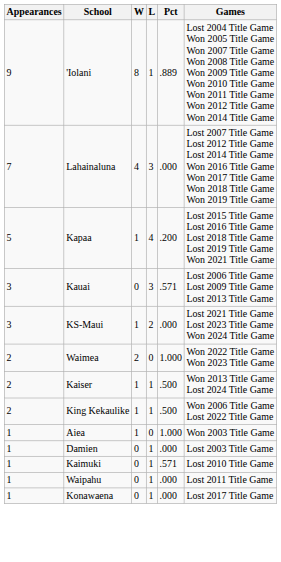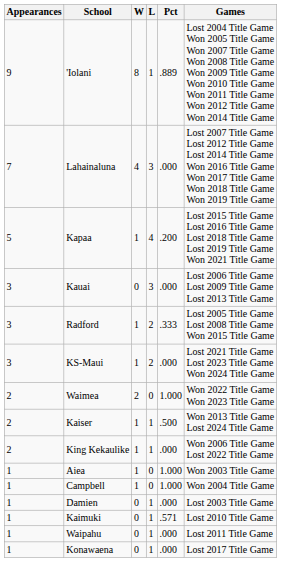Kauai | Pct: .571 -> .000
+ row: 3 | Radford | 1 | 2 | .333 | Lost 2005 Title Game Lost 2008 Title Game Won 2015 Title Game
King Kekaulike | Pct: .500 -> .000
+ row: 1 | Campbell | 1 | 0 | 1.000 | Won 2004 Title Game
